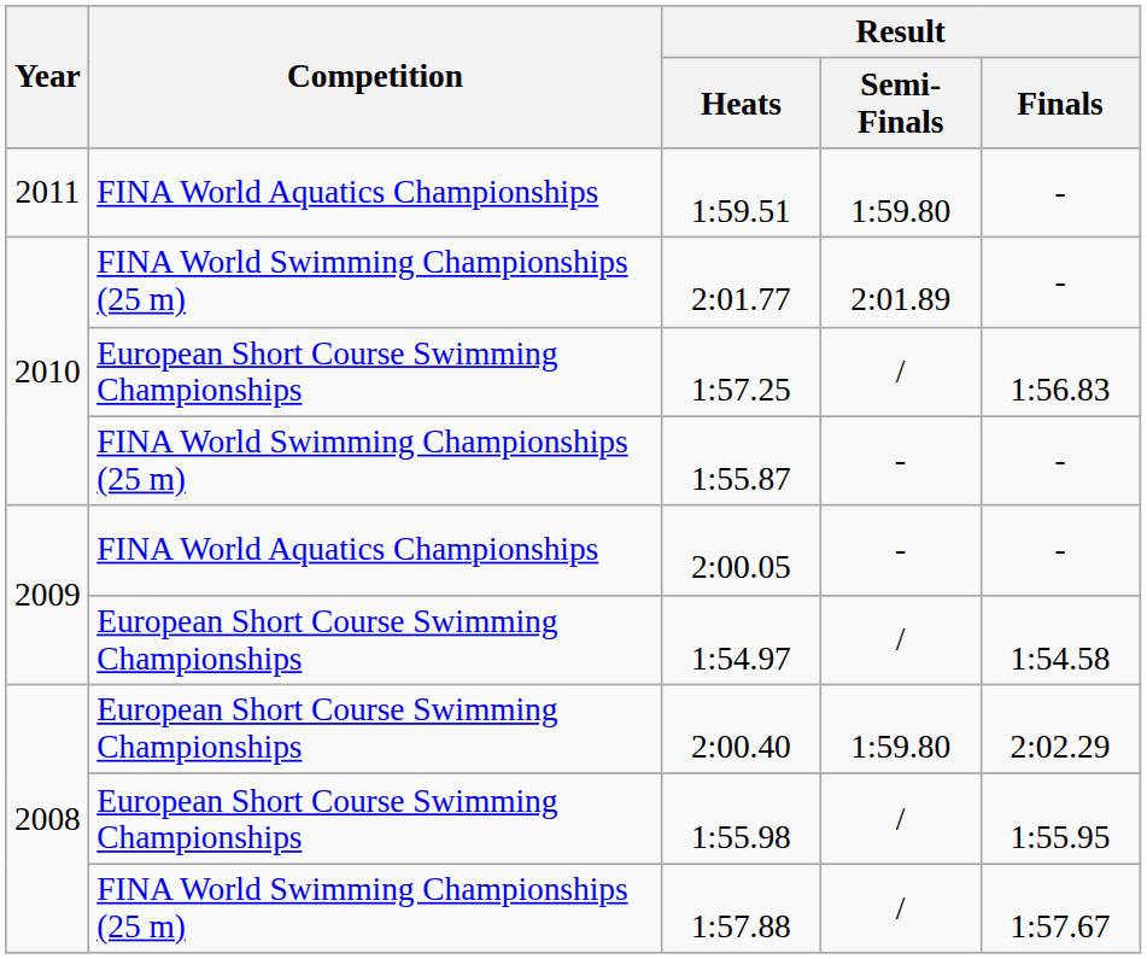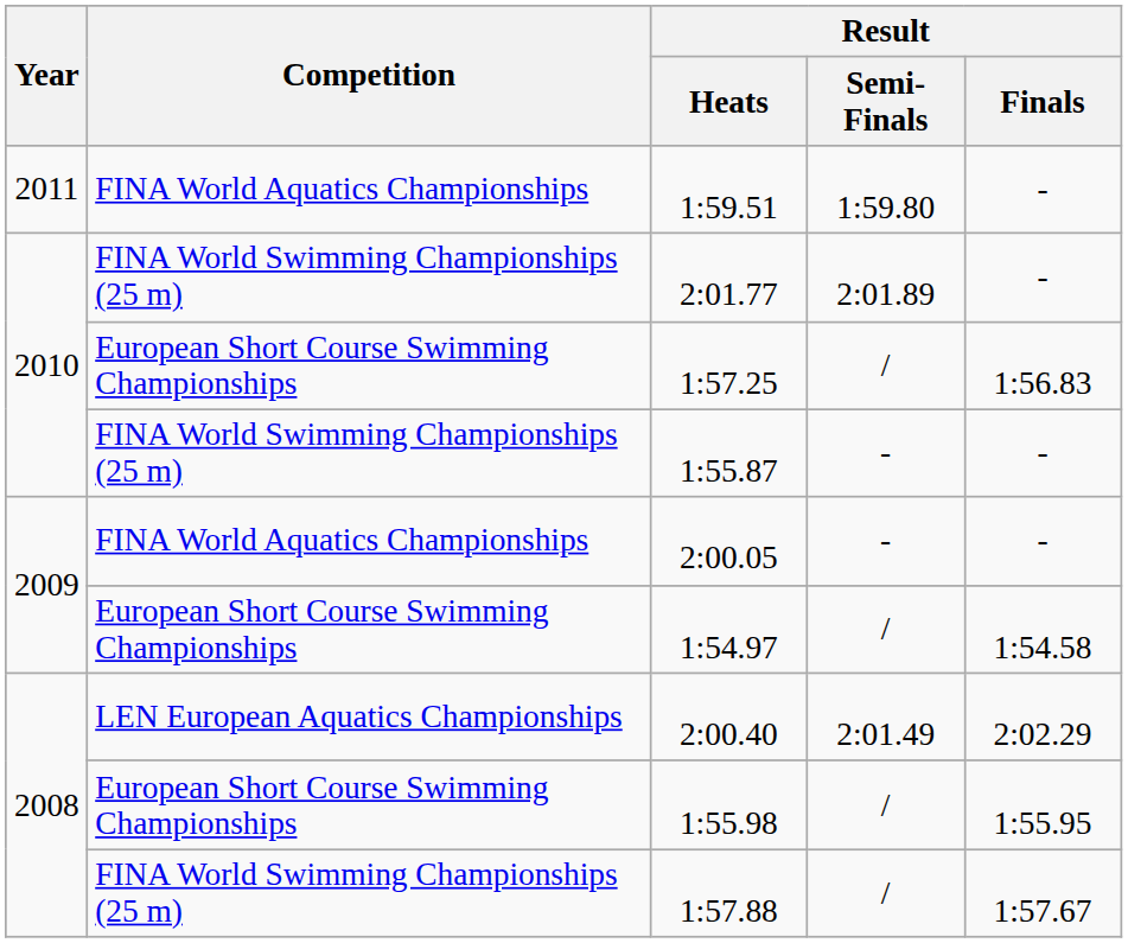2:00.40 | Competition: European Short Course Swimming Championships -> LEN European Aquatics Championships
2:00.40 | Result / Semi-Finals: 1:59.80 -> 2:01.49
